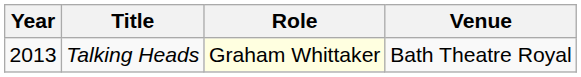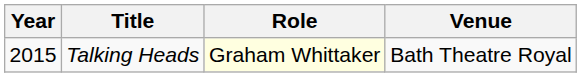Talking Heads | Year: 2013 -> 2015
